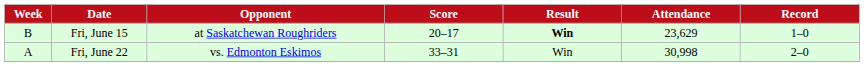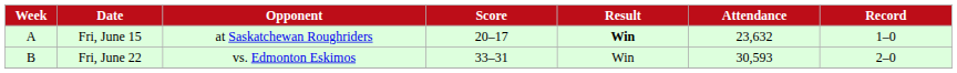Fri, June 15 | Week: B -> A
Fri, June 15 | Attendance: 23,629 -> 23,632
Fri, June 22 | Week: A -> B
Fri, June 22 | Attendance: 30,998 -> 30,593
